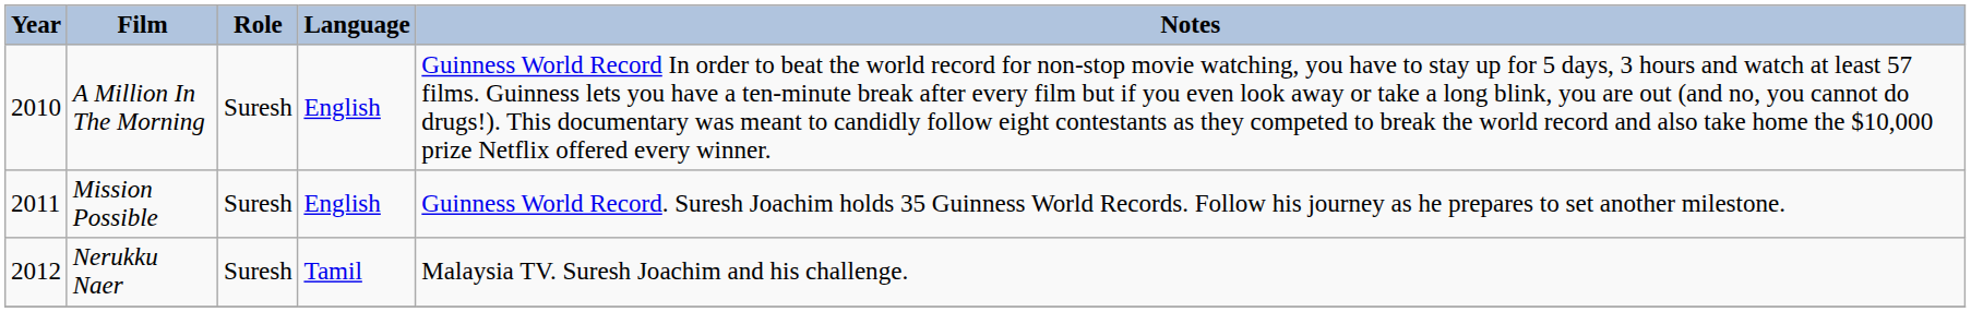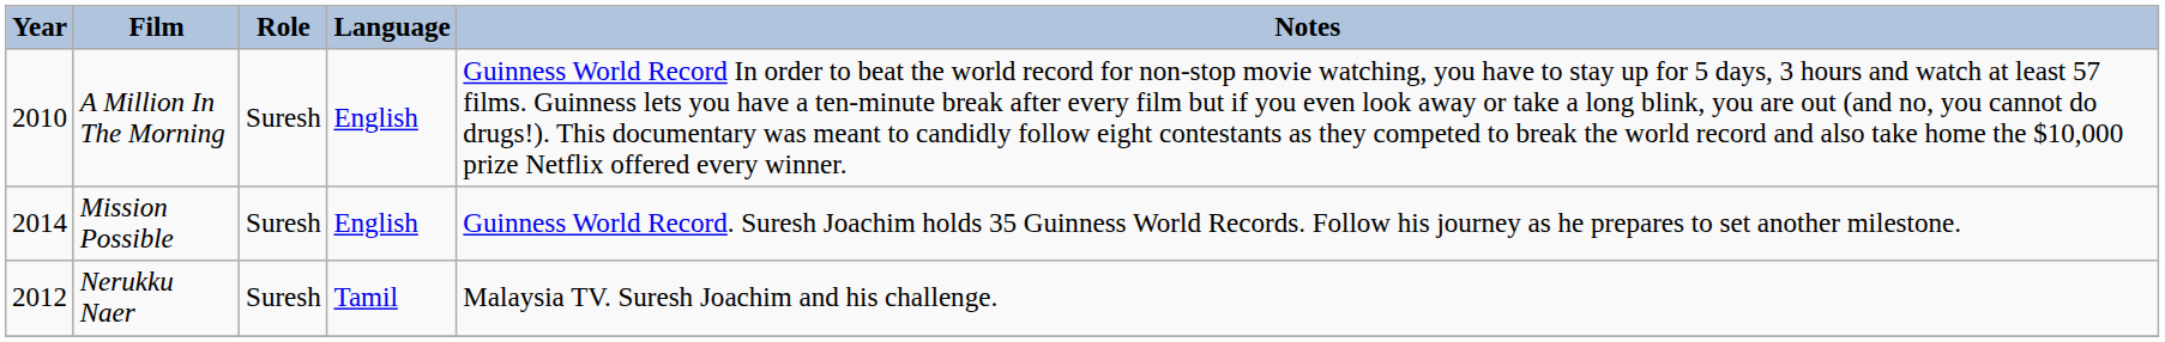Mission Possible | Year: 2011 -> 2014
